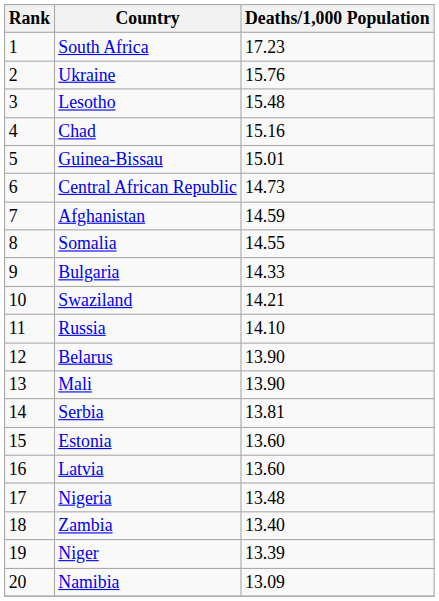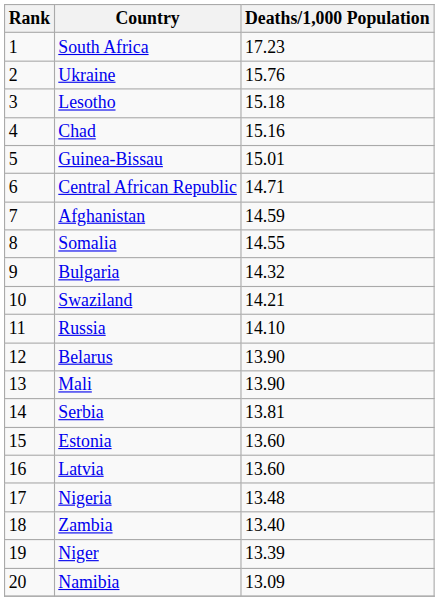Lesotho | Deaths/1,000 Population: 15.48 -> 15.18
Central African Republic | Deaths/1,000 Population: 14.73 -> 14.71
Bulgaria | Deaths/1,000 Population: 14.33 -> 14.32
